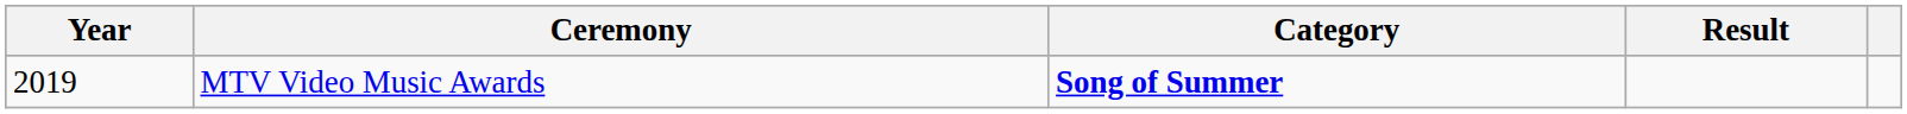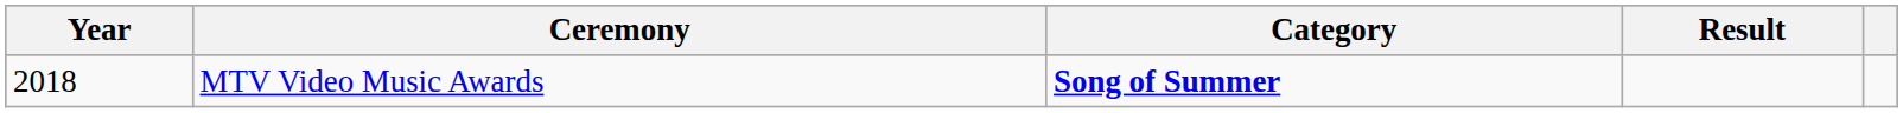MTV Video Music Awards | Year: 2019 -> 2018
